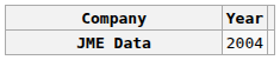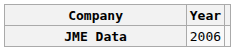JME Data | Year: 2004 -> 2006
